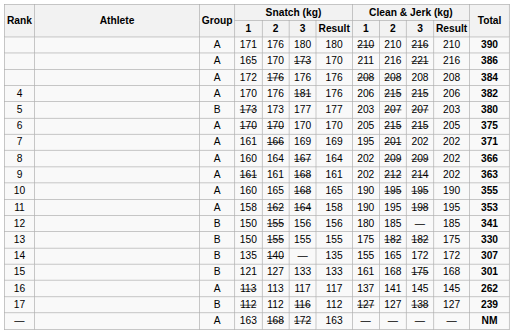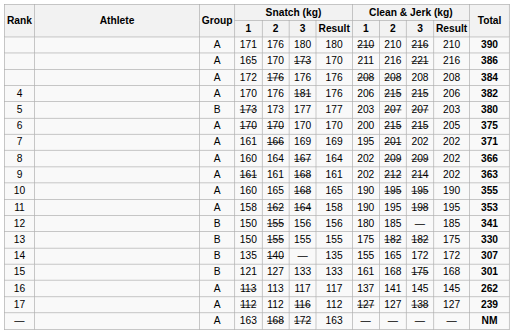6 | Clean & Jerk (kg) / 1: 205 -> 200
17 | Group: B -> A
